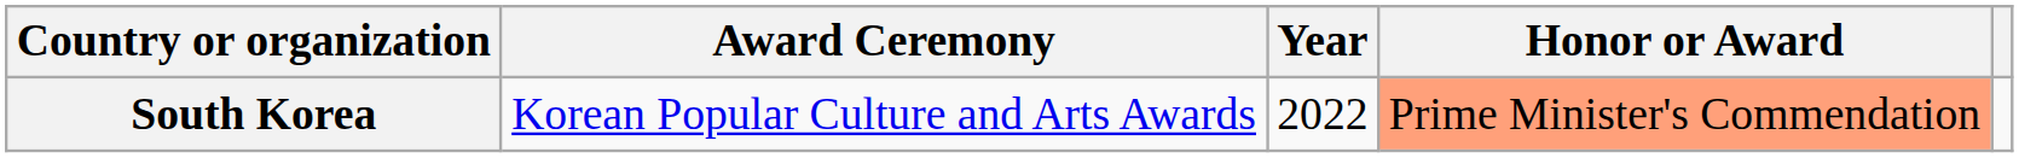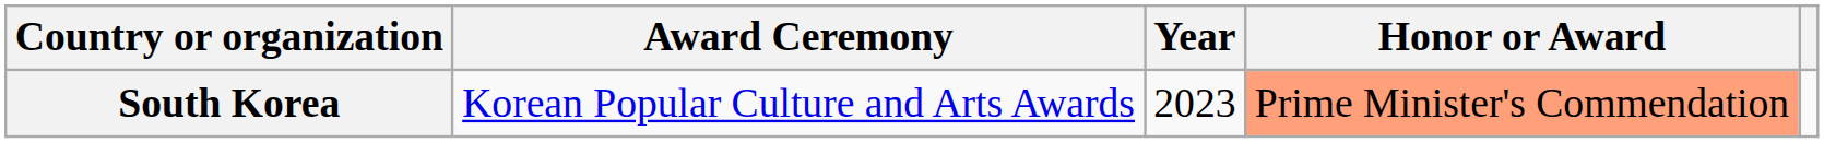South Korea | Year: 2022 -> 2023
